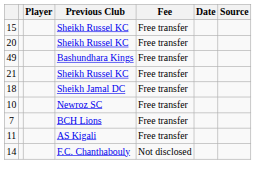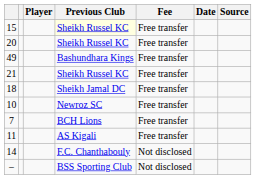15 | Previous Club: no background -> lightyellow background
+ row: – | BSS Sporting Club | Not disclosed
